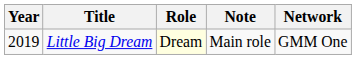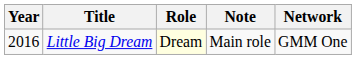Little Big Dream | Year: 2019 -> 2016
